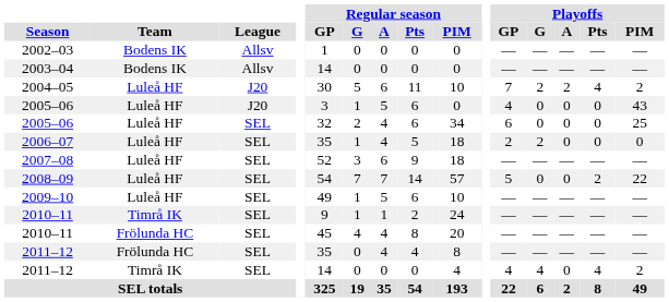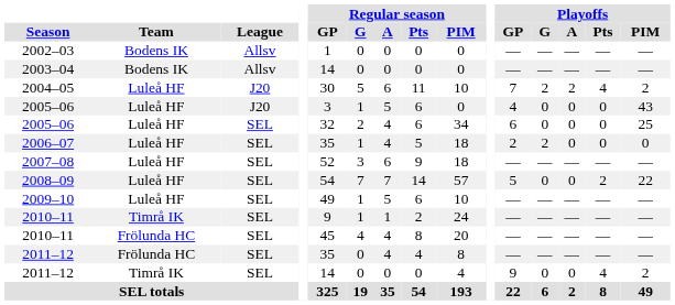2011–12 / Timrå IK | Playoffs / GP: 4 -> 9
2011–12 / Timrå IK | Playoffs / G: 4 -> 0
